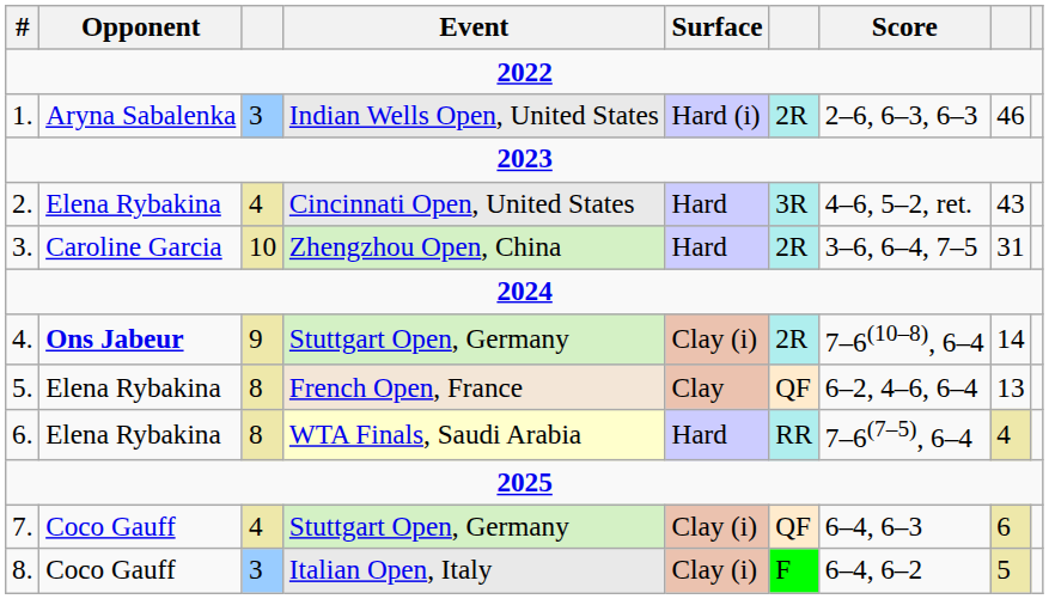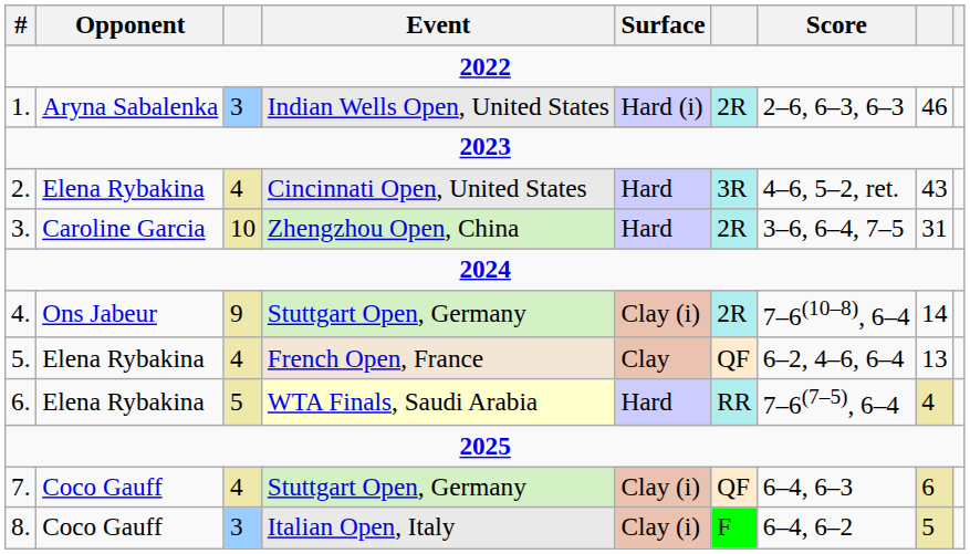4. / Stuttgart Open, Germany | Opponent: bold -> normal
French Open, France | column 3: 8 -> 4
WTA Finals, Saudi Arabia | column 3: 8 -> 5
